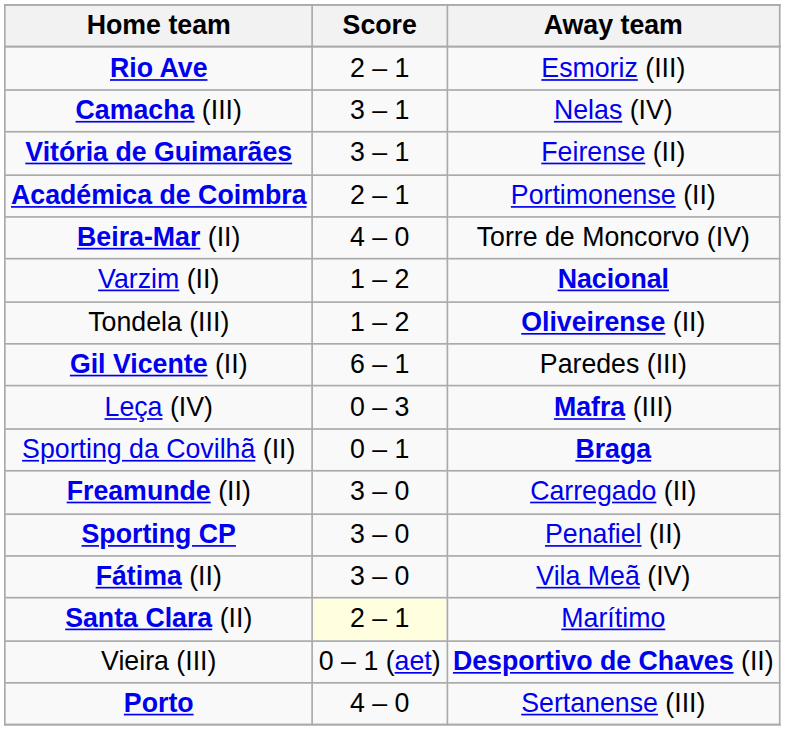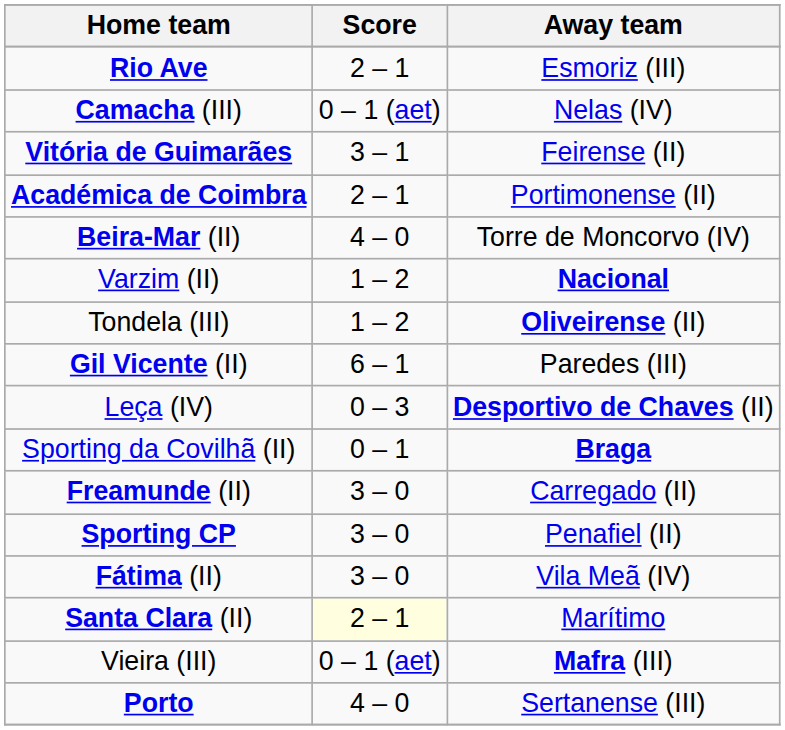Camacha (III) | Score: 3 – 1 -> 0 – 1 (aet)
Leça (IV) | Away team: Mafra (III) -> Desportivo de Chaves (II)
Vieira (III) | Away team: Desportivo de Chaves (II) -> Mafra (III)
